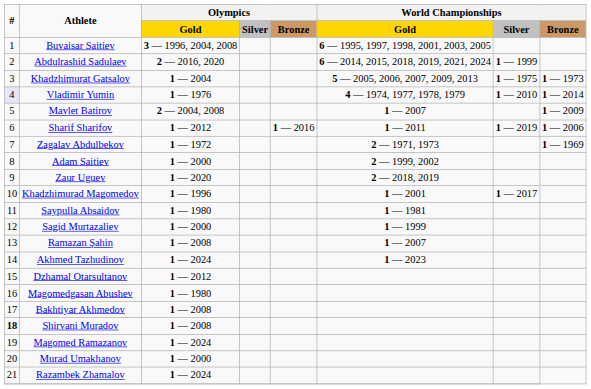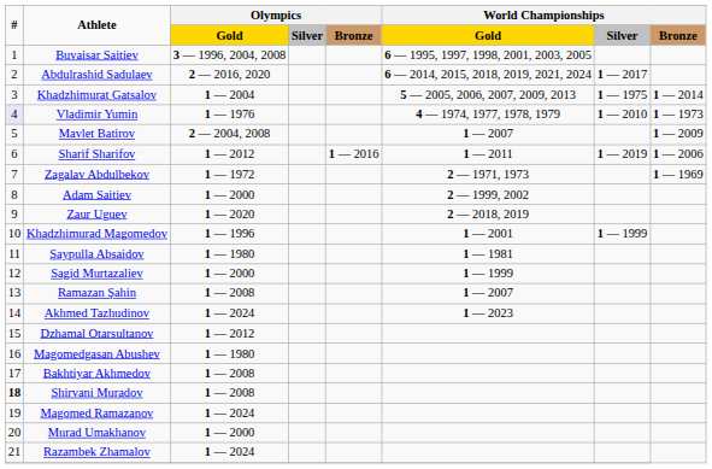Abdulrashid Sadulaev | column 7: 1 — 1999 -> 1 — 2017
Khadzhimurat Gatsalov | column 8: 1 — 1973 -> 1 — 2014
Vladimir Yumin | column 8: 1 — 2014 -> 1 — 1973
Khadzhimurad Magomedov | column 7: 1 — 2017 -> 1 — 1999
